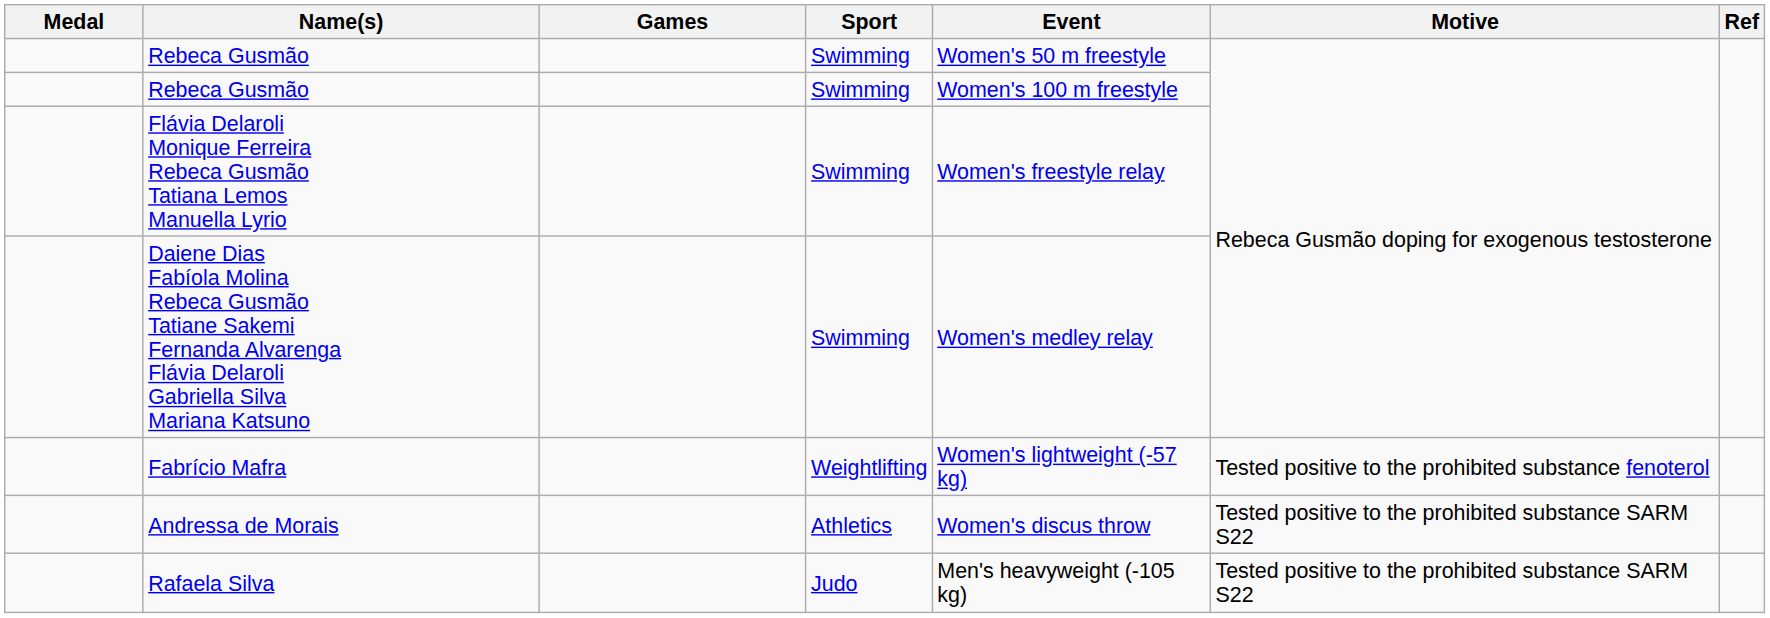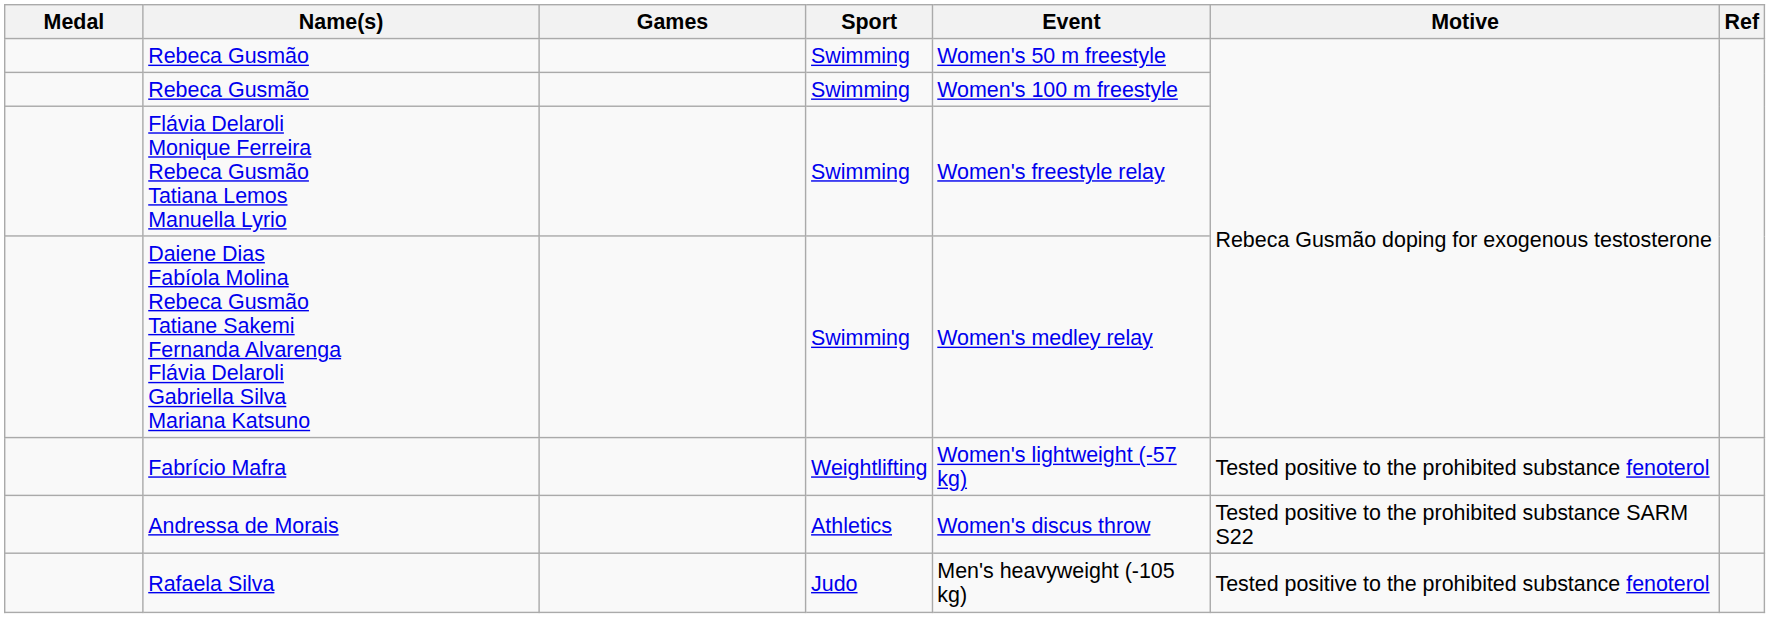Rafaela Silva | Motive: Tested positive to the prohibited substance SARM S22 -> Tested positive to the prohibited substance fenoterol
